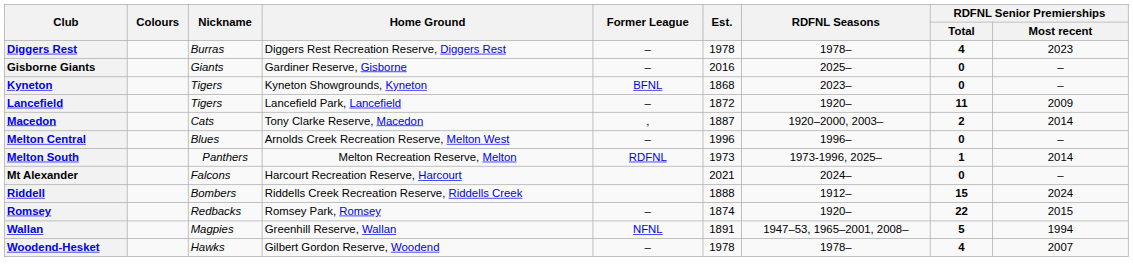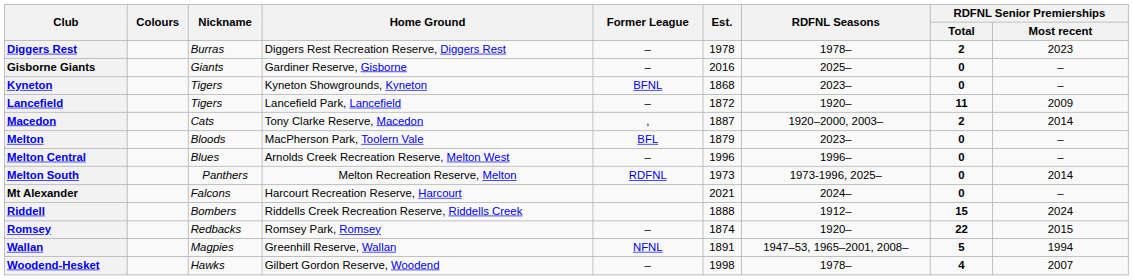Diggers Rest | RDFNL Senior Premierships / Total: 4 -> 2
+ row: Melton | Bloods | MacPherson Park, Toolern Vale | BFL | 1879 | 2023– | 0 | –
Melton South | RDFNL Senior Premierships / Total: 1 -> 0
Woodend-Hesket | Est.: 1978 -> 1998
